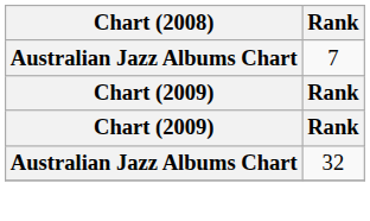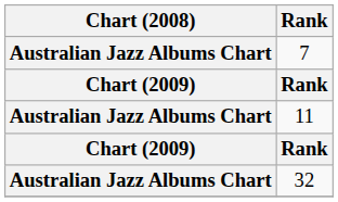+ row: Australian Jazz Albums Chart | 11
